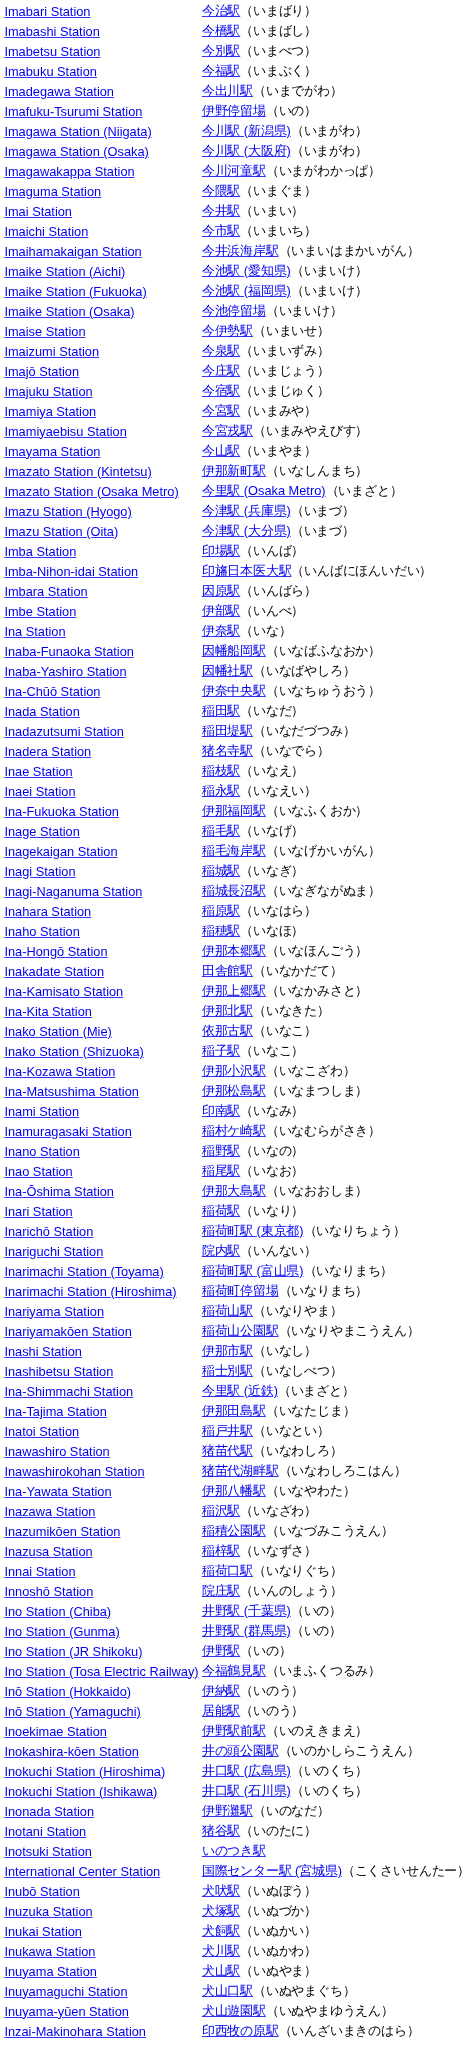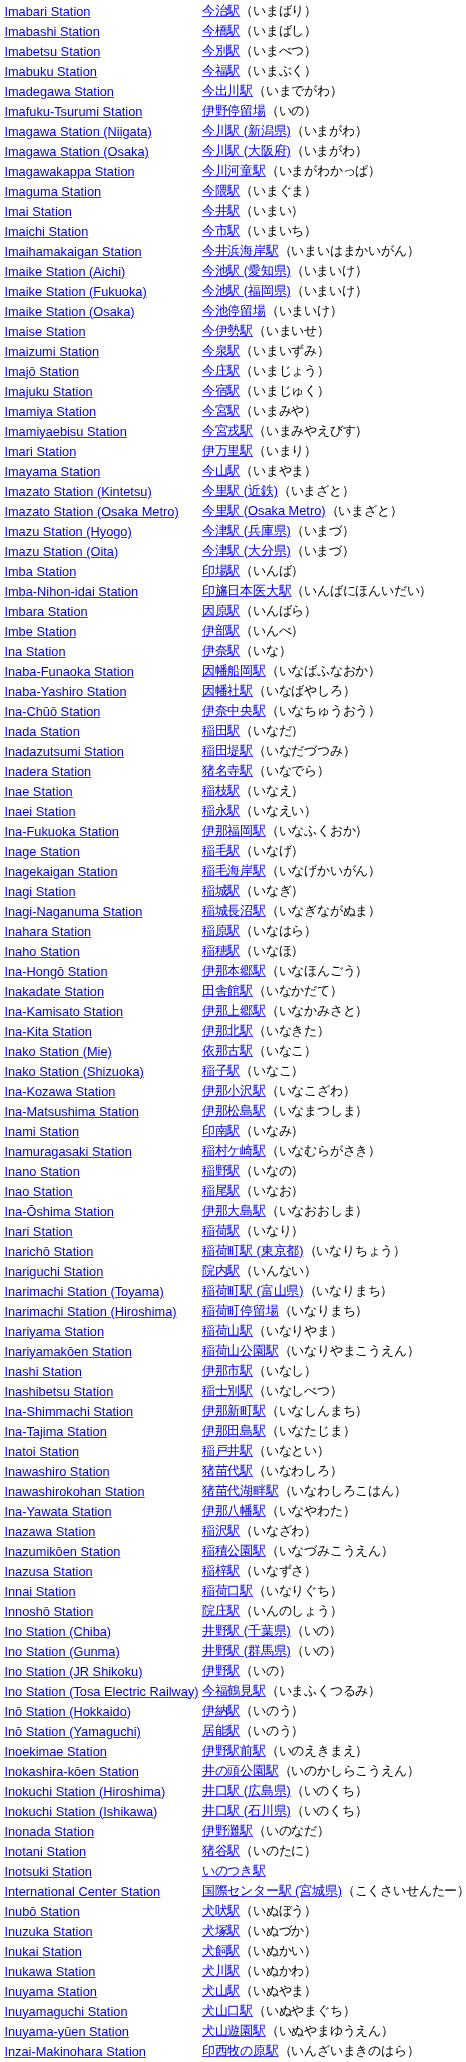+ row: Imari Station | 伊万里駅（いまり）
Imazato Station (Kintetsu) | column 2: 伊那新町駅（いなしんまち） -> 今里駅 (近鉄)（いまざと）
Ina-Shimmachi Station | column 2: 今里駅 (近鉄)（いまざと） -> 伊那新町駅（いなしんまち）
